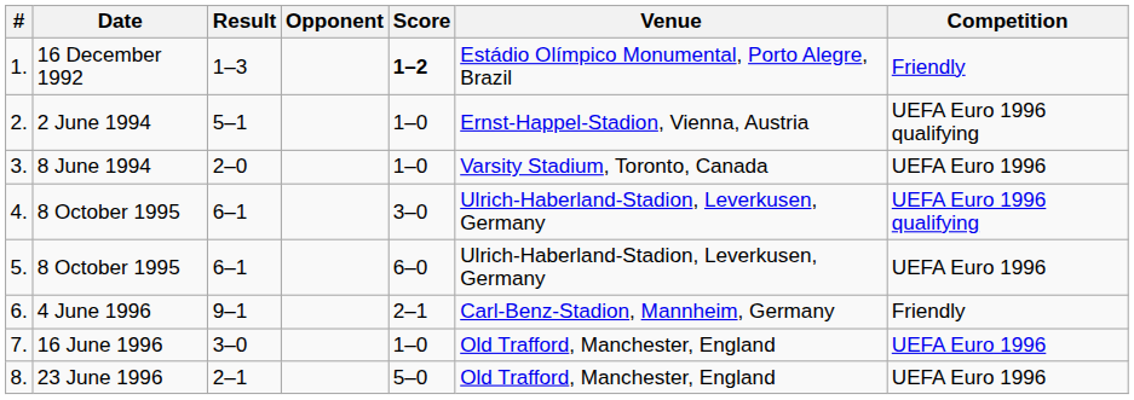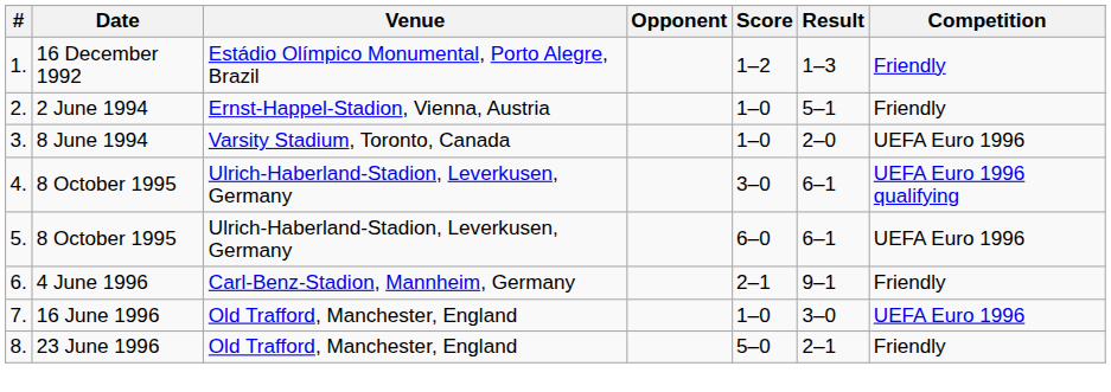columns swapped: Venue <-> Result
1. | Score: bold -> normal
2. | Competition: UEFA Euro 1996 qualifying -> Friendly
8. | Competition: UEFA Euro 1996 -> Friendly
